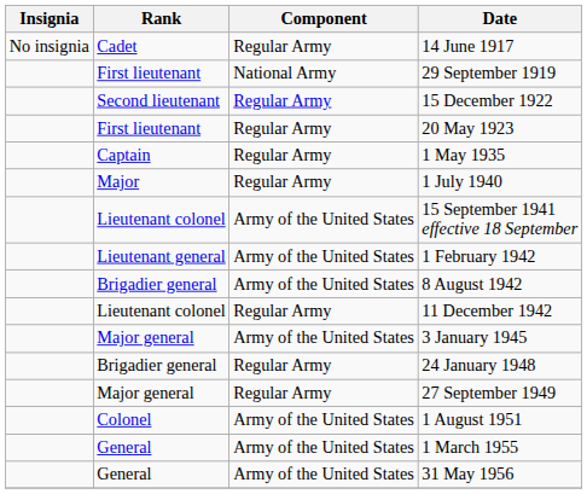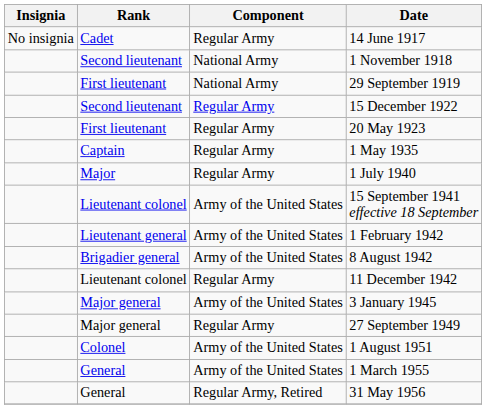+ row: Second lieutenant | National Army | 1 November 1918
- row: Brigadier general | Regular Army | 24 January 1948
31 May 1956 | Component: Army of the United States -> Regular Army, Retired
